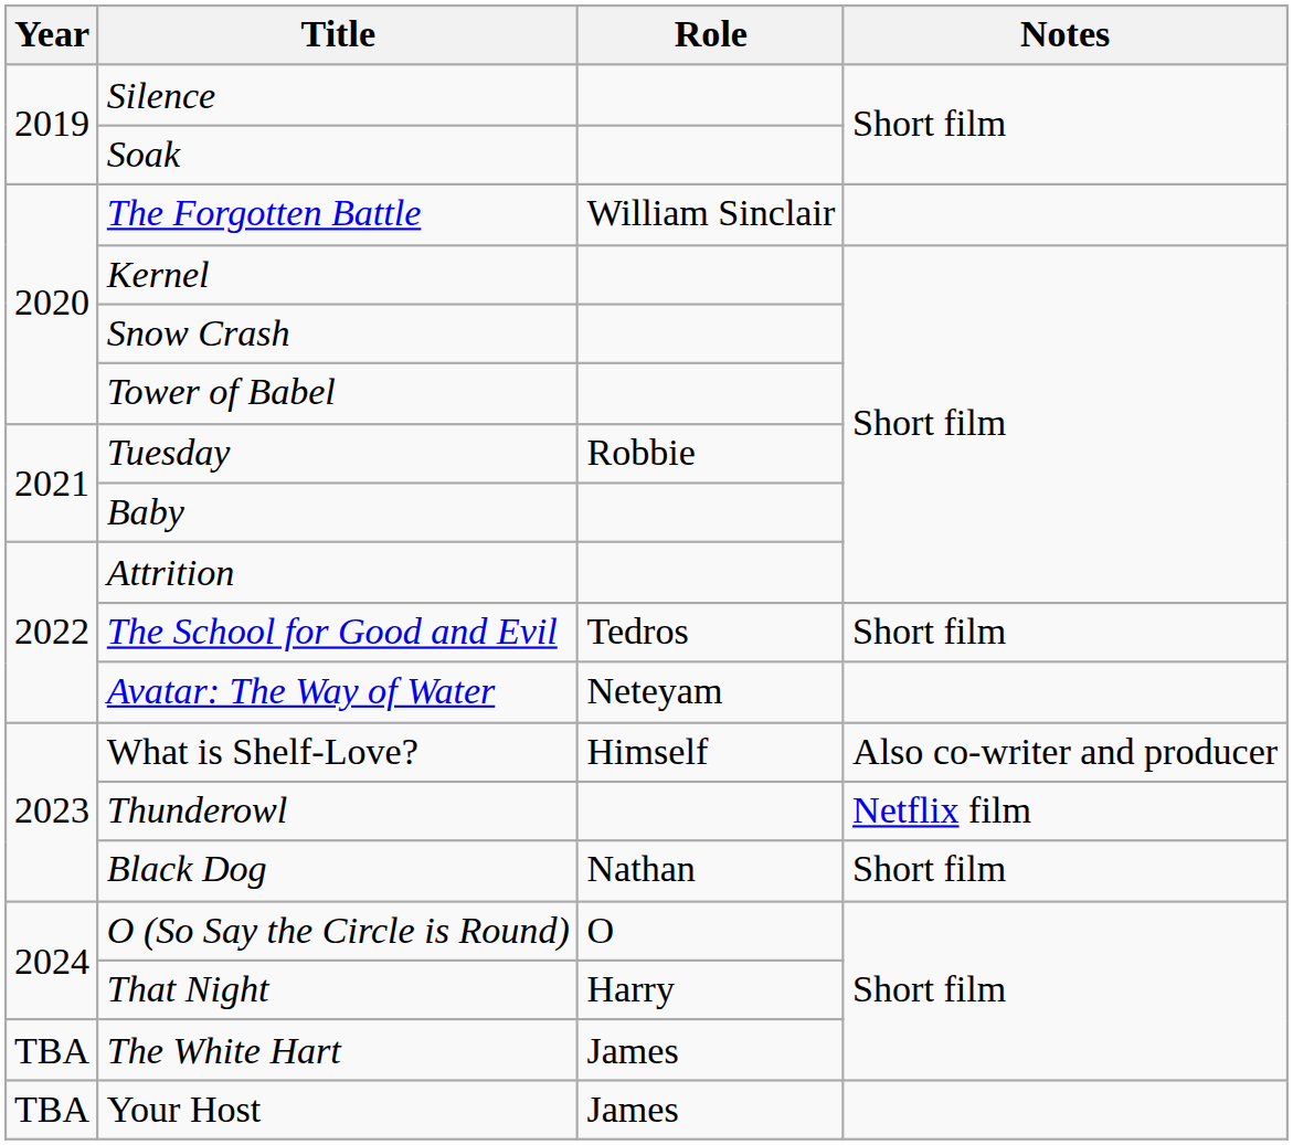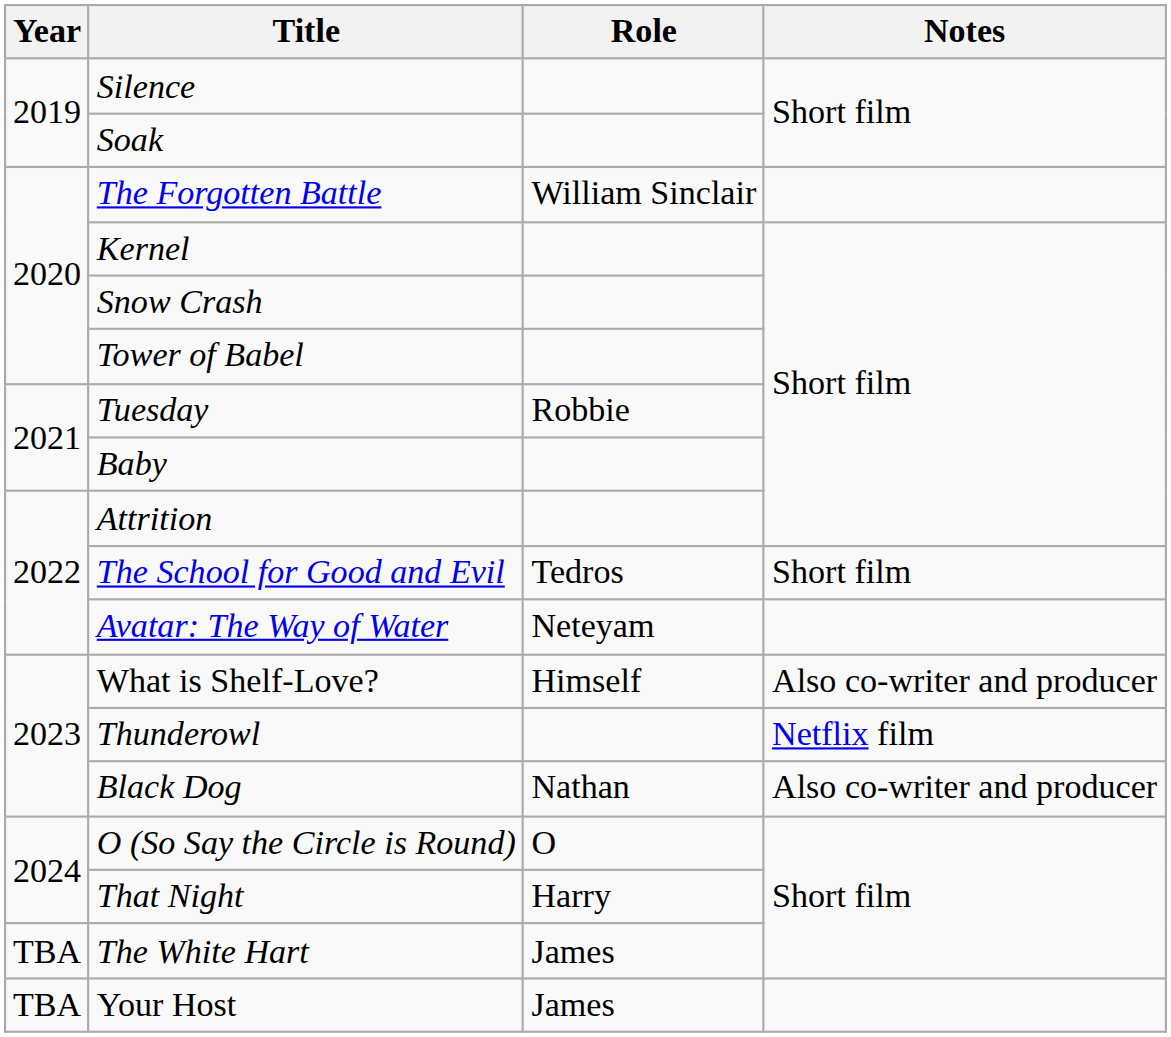Black Dog | Notes: Short film -> Also co-writer and producer
